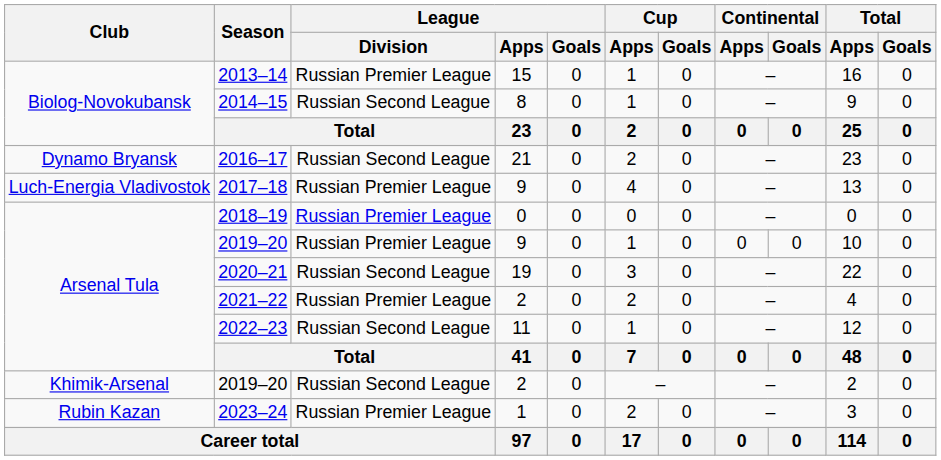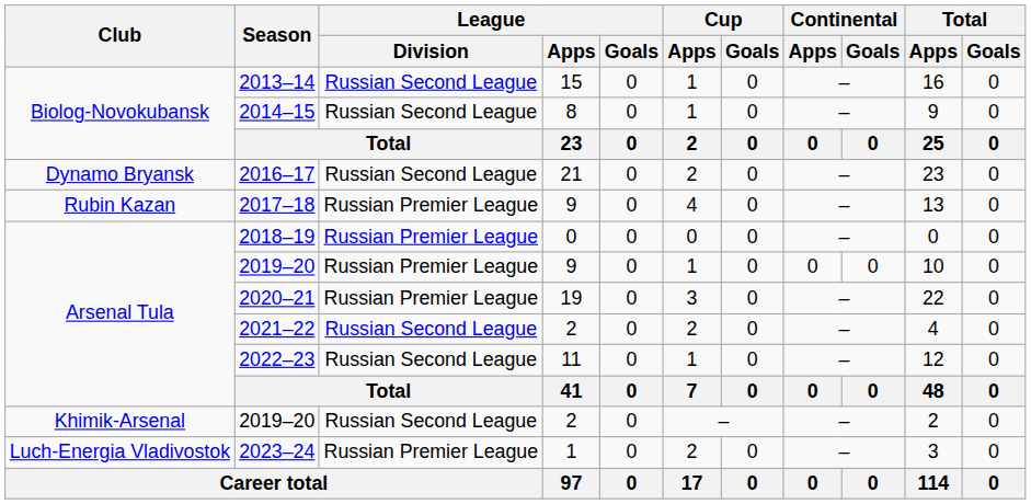2013–14 | League / Division: Russian Premier League -> Russian Second League
2017–18 | Club: Luch-Energia Vladivostok -> Rubin Kazan
2020–21 | League / Division: Russian Second League -> Russian Premier League
2021–22 | League / Division: Russian Premier League -> Russian Second League
2023–24 | Club: Rubin Kazan -> Luch-Energia Vladivostok
